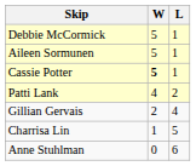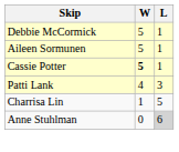Patti Lank | L: 2 -> 3
- row: Gillian Gervais | 2 | 4
Anne Stuhlman | L: no background -> lightgrey background
